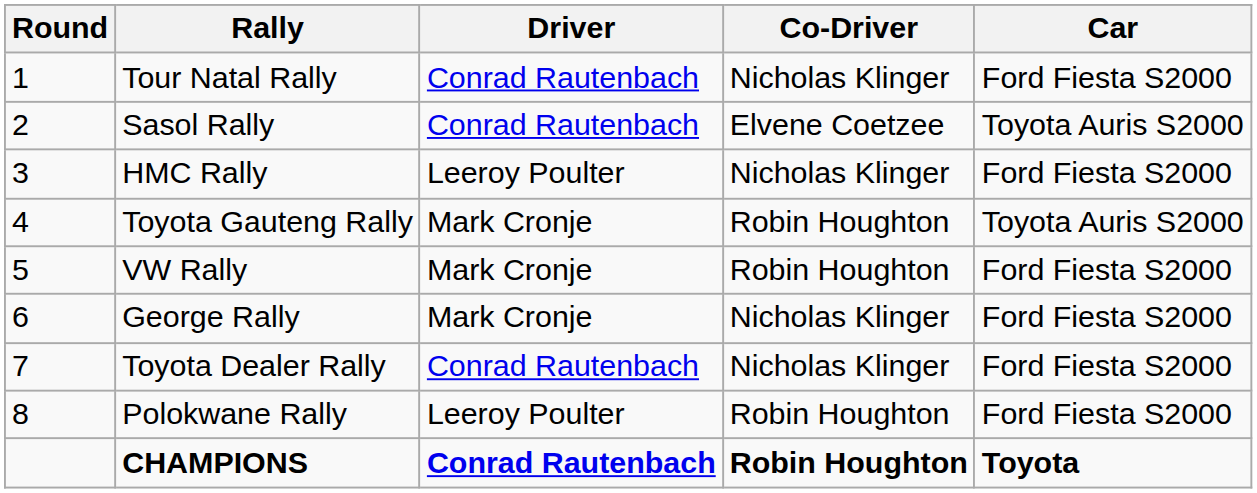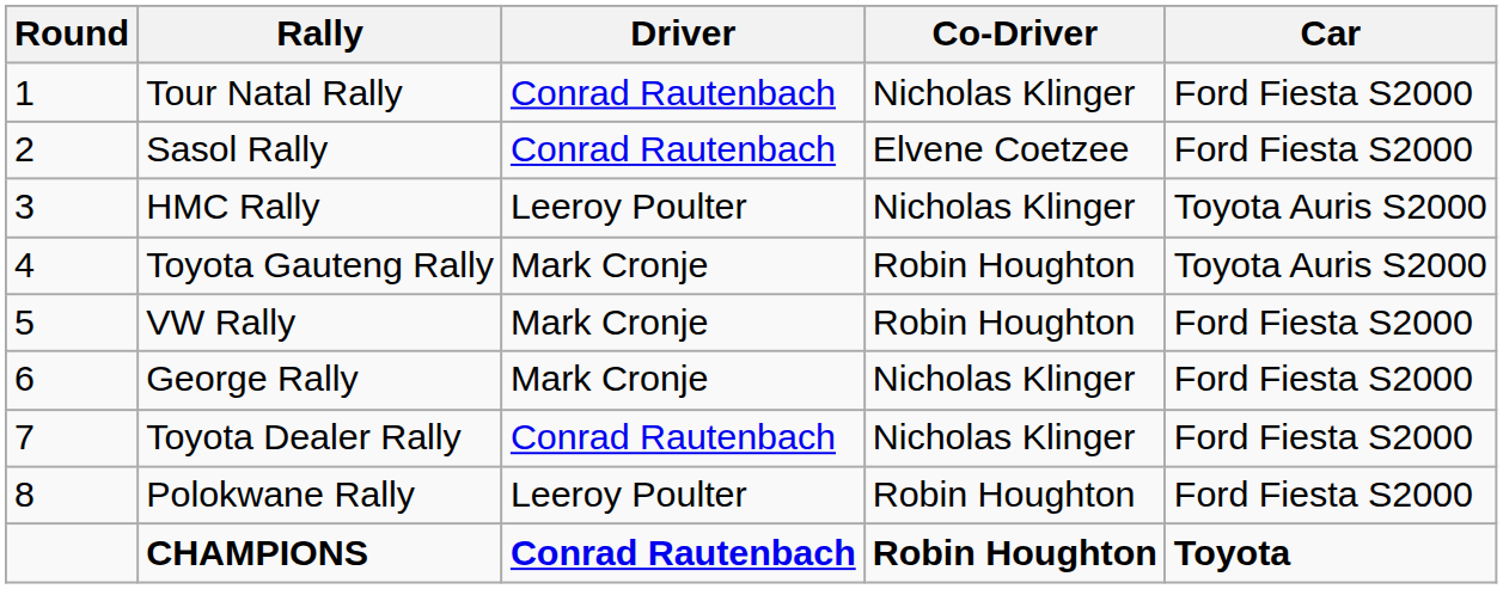Sasol Rally | Car: Toyota Auris S2000 -> Ford Fiesta S2000
HMC Rally | Car: Ford Fiesta S2000 -> Toyota Auris S2000
